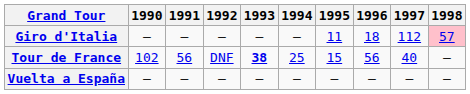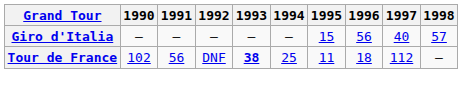Giro d'Italia | 1995: 11 -> 15
Giro d'Italia | 1996: 18 -> 56
Giro d'Italia | 1997: 112 -> 40
Giro d'Italia | 1998: pink background -> no background
Tour de France | 1995: 15 -> 11
Tour de France | 1996: 56 -> 18
Tour de France | 1997: 40 -> 112
- row: Vuelta a España | — | — | — | — | — | — | — | — | —
